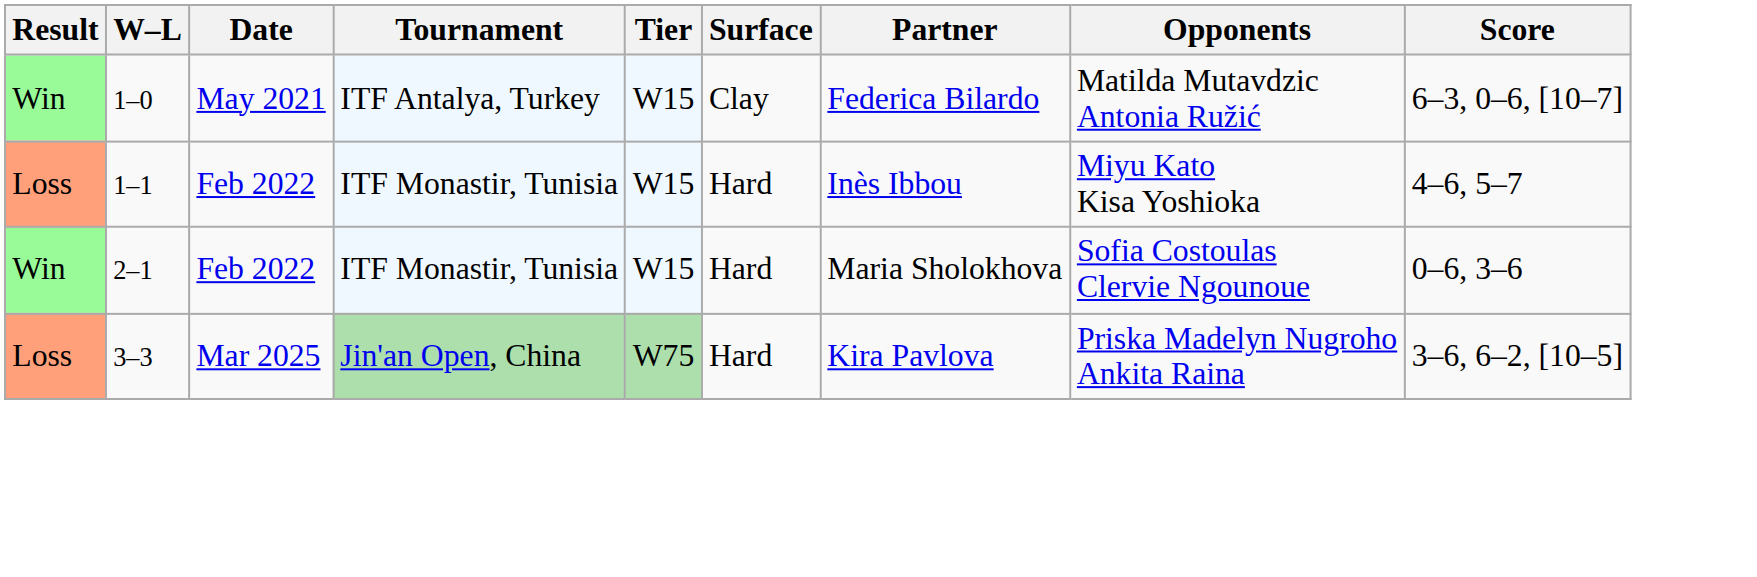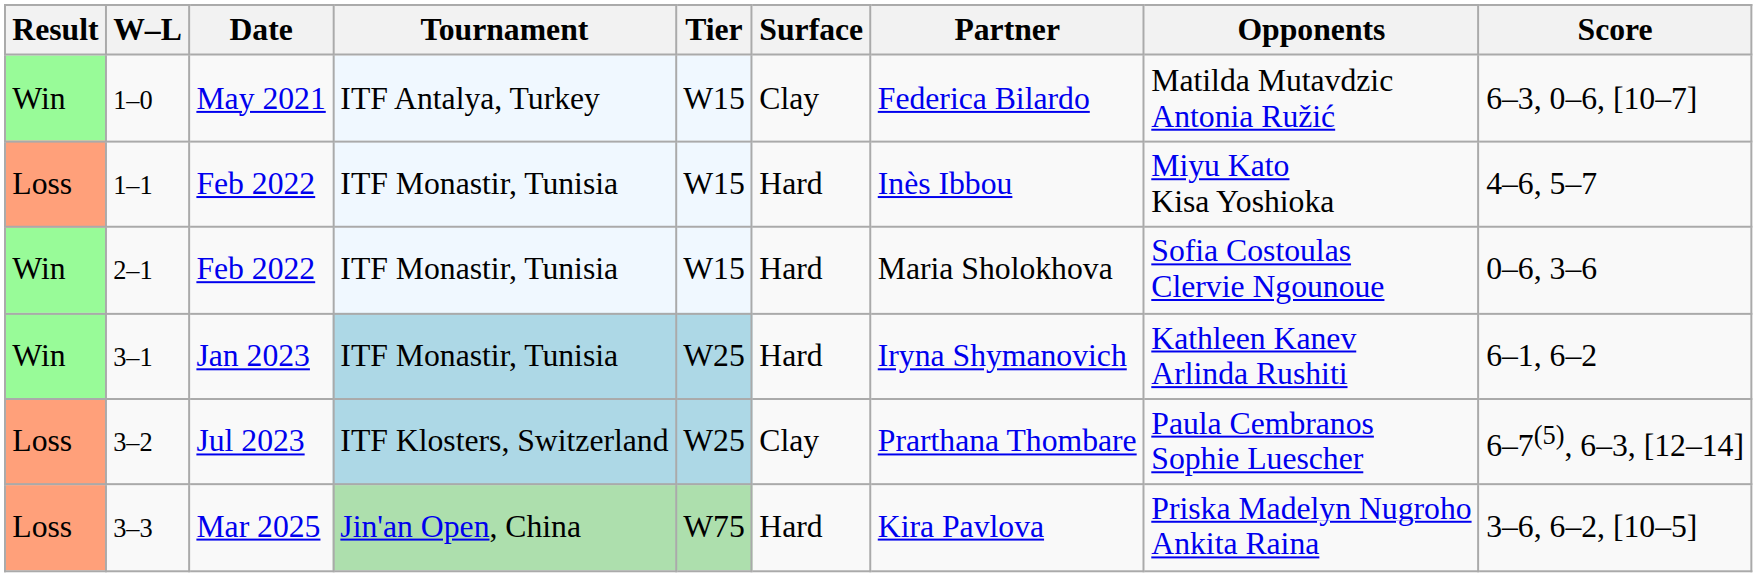+ row: Win | 3–1 | Jan 2023 | ITF Monastir, Tunisia | W25 | Hard | Iryna Shymanovich | Kathleen Kanev Arlinda Rushiti | 6–1, 6–2
+ row: Loss | 3–2 | Jul 2023 | ITF Klosters, Switzerland | W25 | Clay | Prarthana Thombare | Paula Cembranos Sophie Luescher | 6–7(5), 6–3, [12–14]
